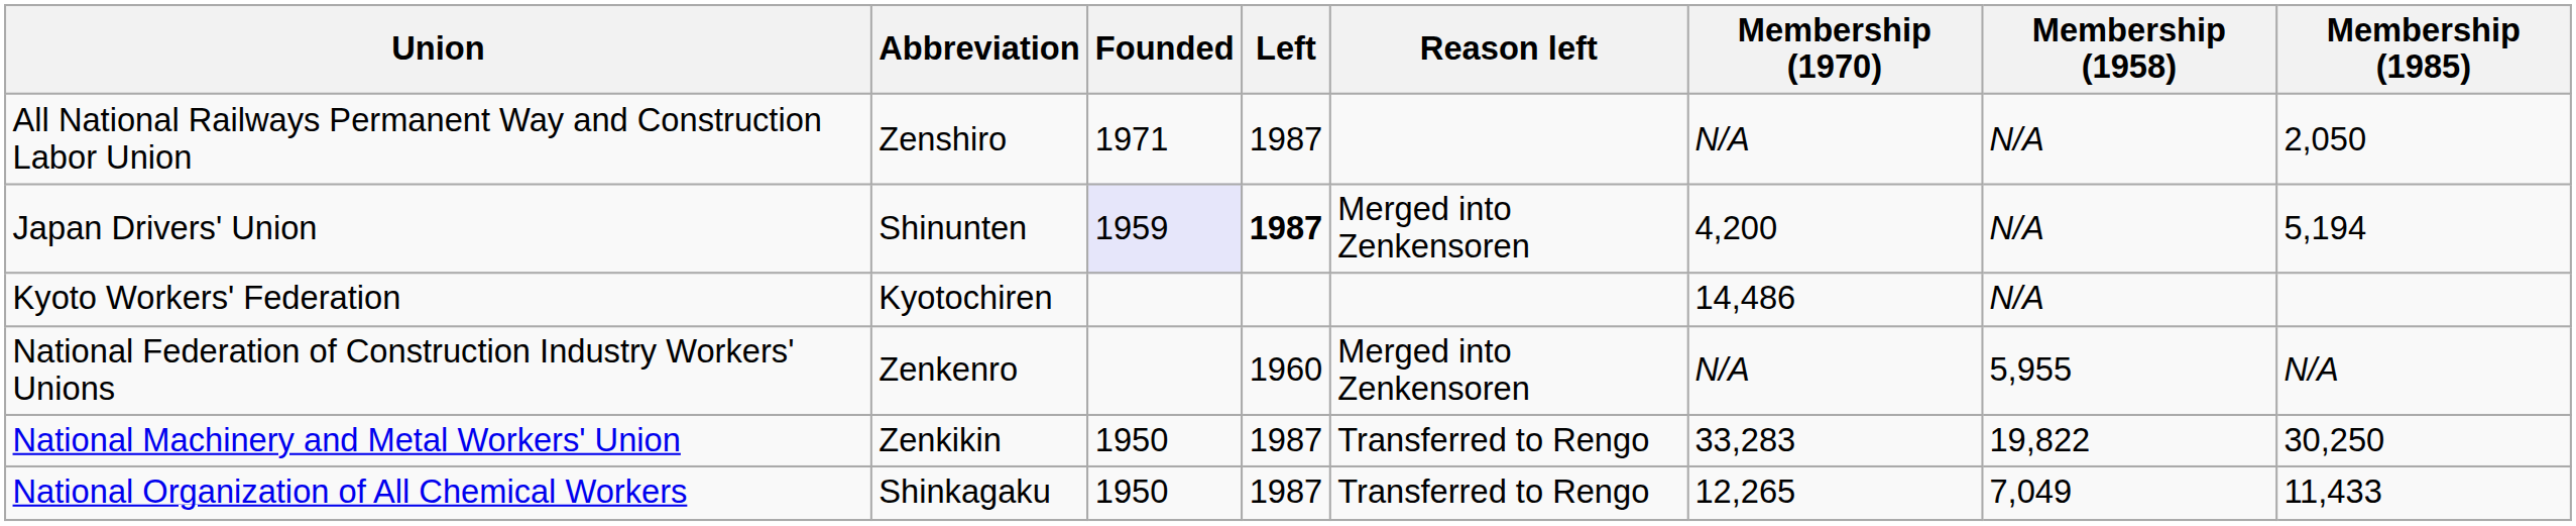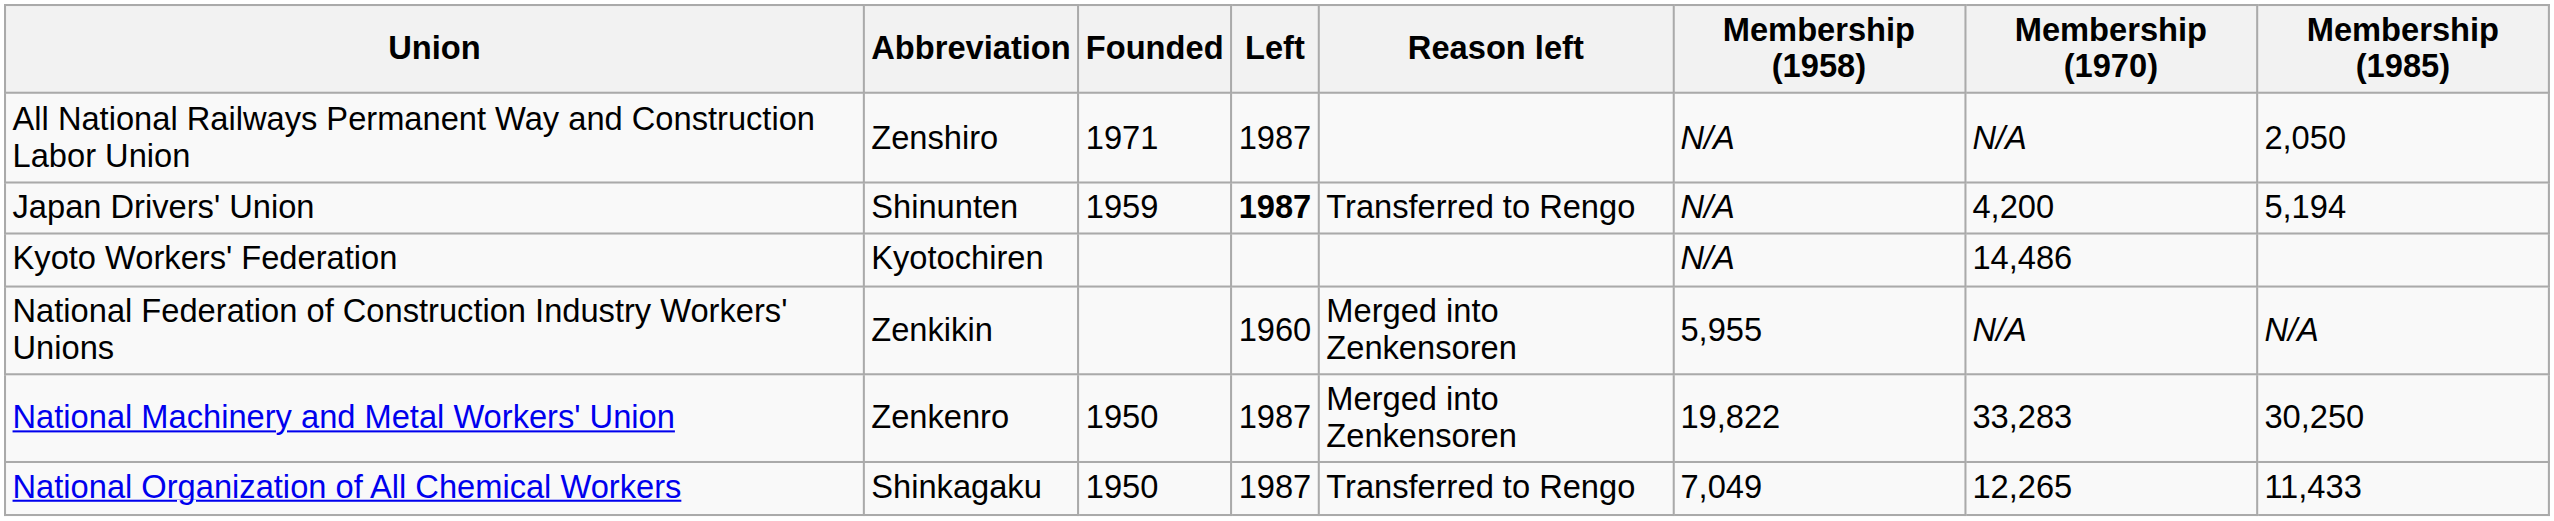columns swapped: Membership (1958) <-> Membership (1970)
Japan Drivers' Union | Founded: lavender background -> no background
Japan Drivers' Union | Reason left: Merged into Zenkensoren -> Transferred to Rengo
National Federation of Construction Industry Workers' Unions | Abbreviation: Zenkenro -> Zenkikin
National Machinery and Metal Workers' Union | Abbreviation: Zenkikin -> Zenkenro
National Machinery and Metal Workers' Union | Reason left: Transferred to Rengo -> Merged into Zenkensoren
